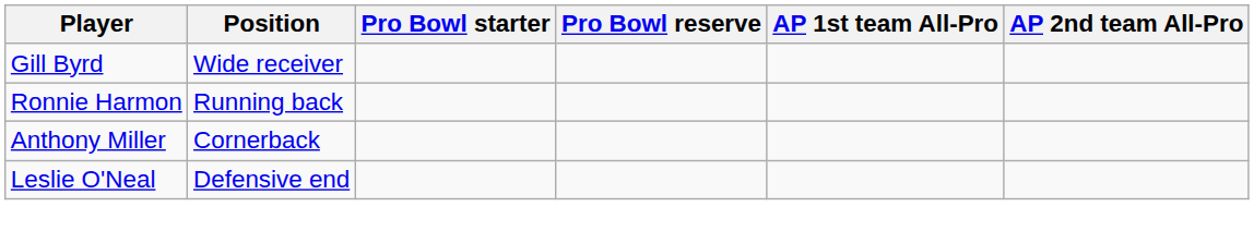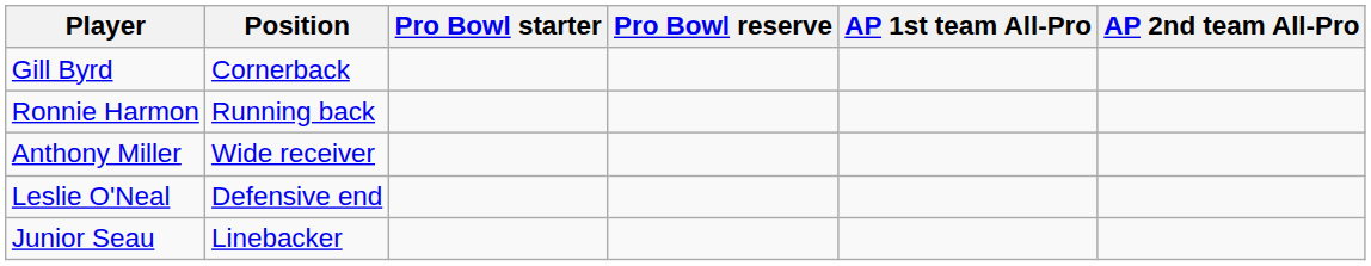Gill Byrd | Position: Wide receiver -> Cornerback
Anthony Miller | Position: Cornerback -> Wide receiver
+ row: Junior Seau | Linebacker
